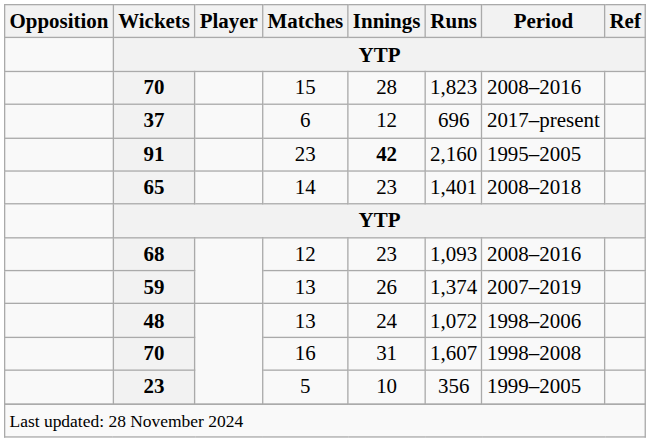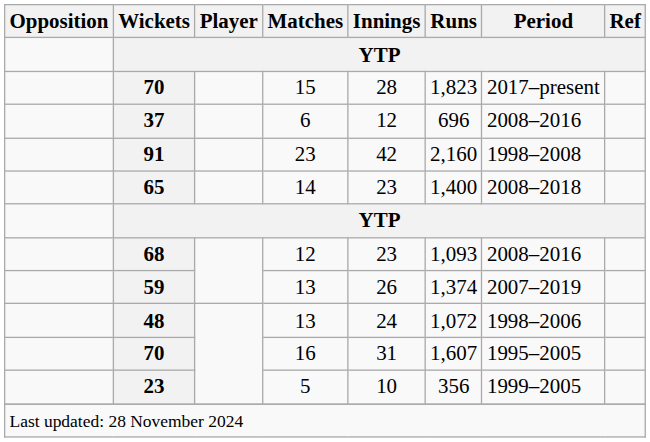70 / 15 | Period: 2008–2016 -> 2017–present
37 | Period: 2017–present -> 2008–2016
91 | Innings: bold -> normal
91 | Period: 1995–2005 -> 1998–2008
65 | Runs: 1,401 -> 1,400
70 / 16 | Period: 1998–2008 -> 1995–2005
